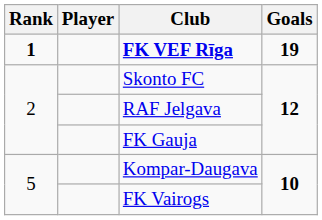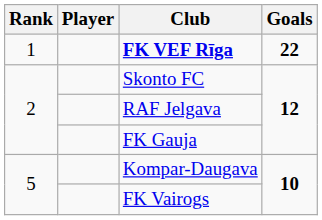FK VEF Rīga | Rank: bold -> normal
FK VEF Rīga | Goals: 19 -> 22
